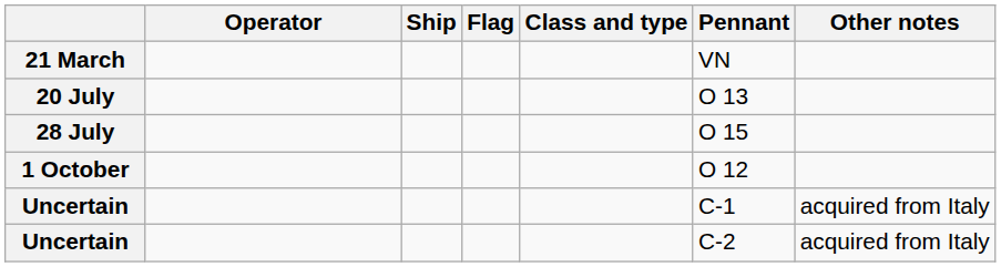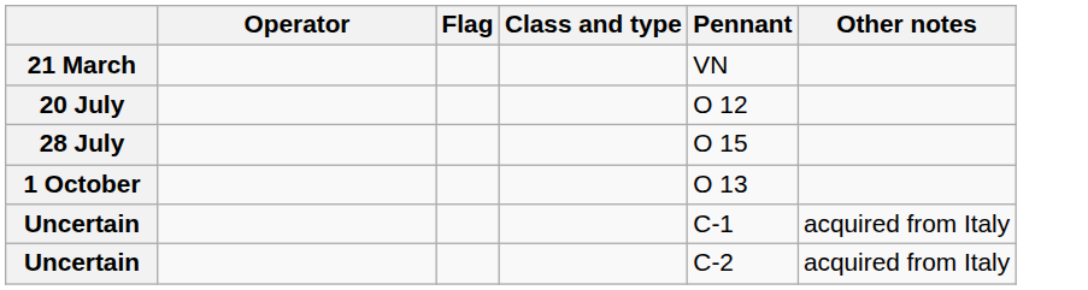- column: Ship
20 July | Pennant: O 13 -> O 12
1 October | Pennant: O 12 -> O 13
